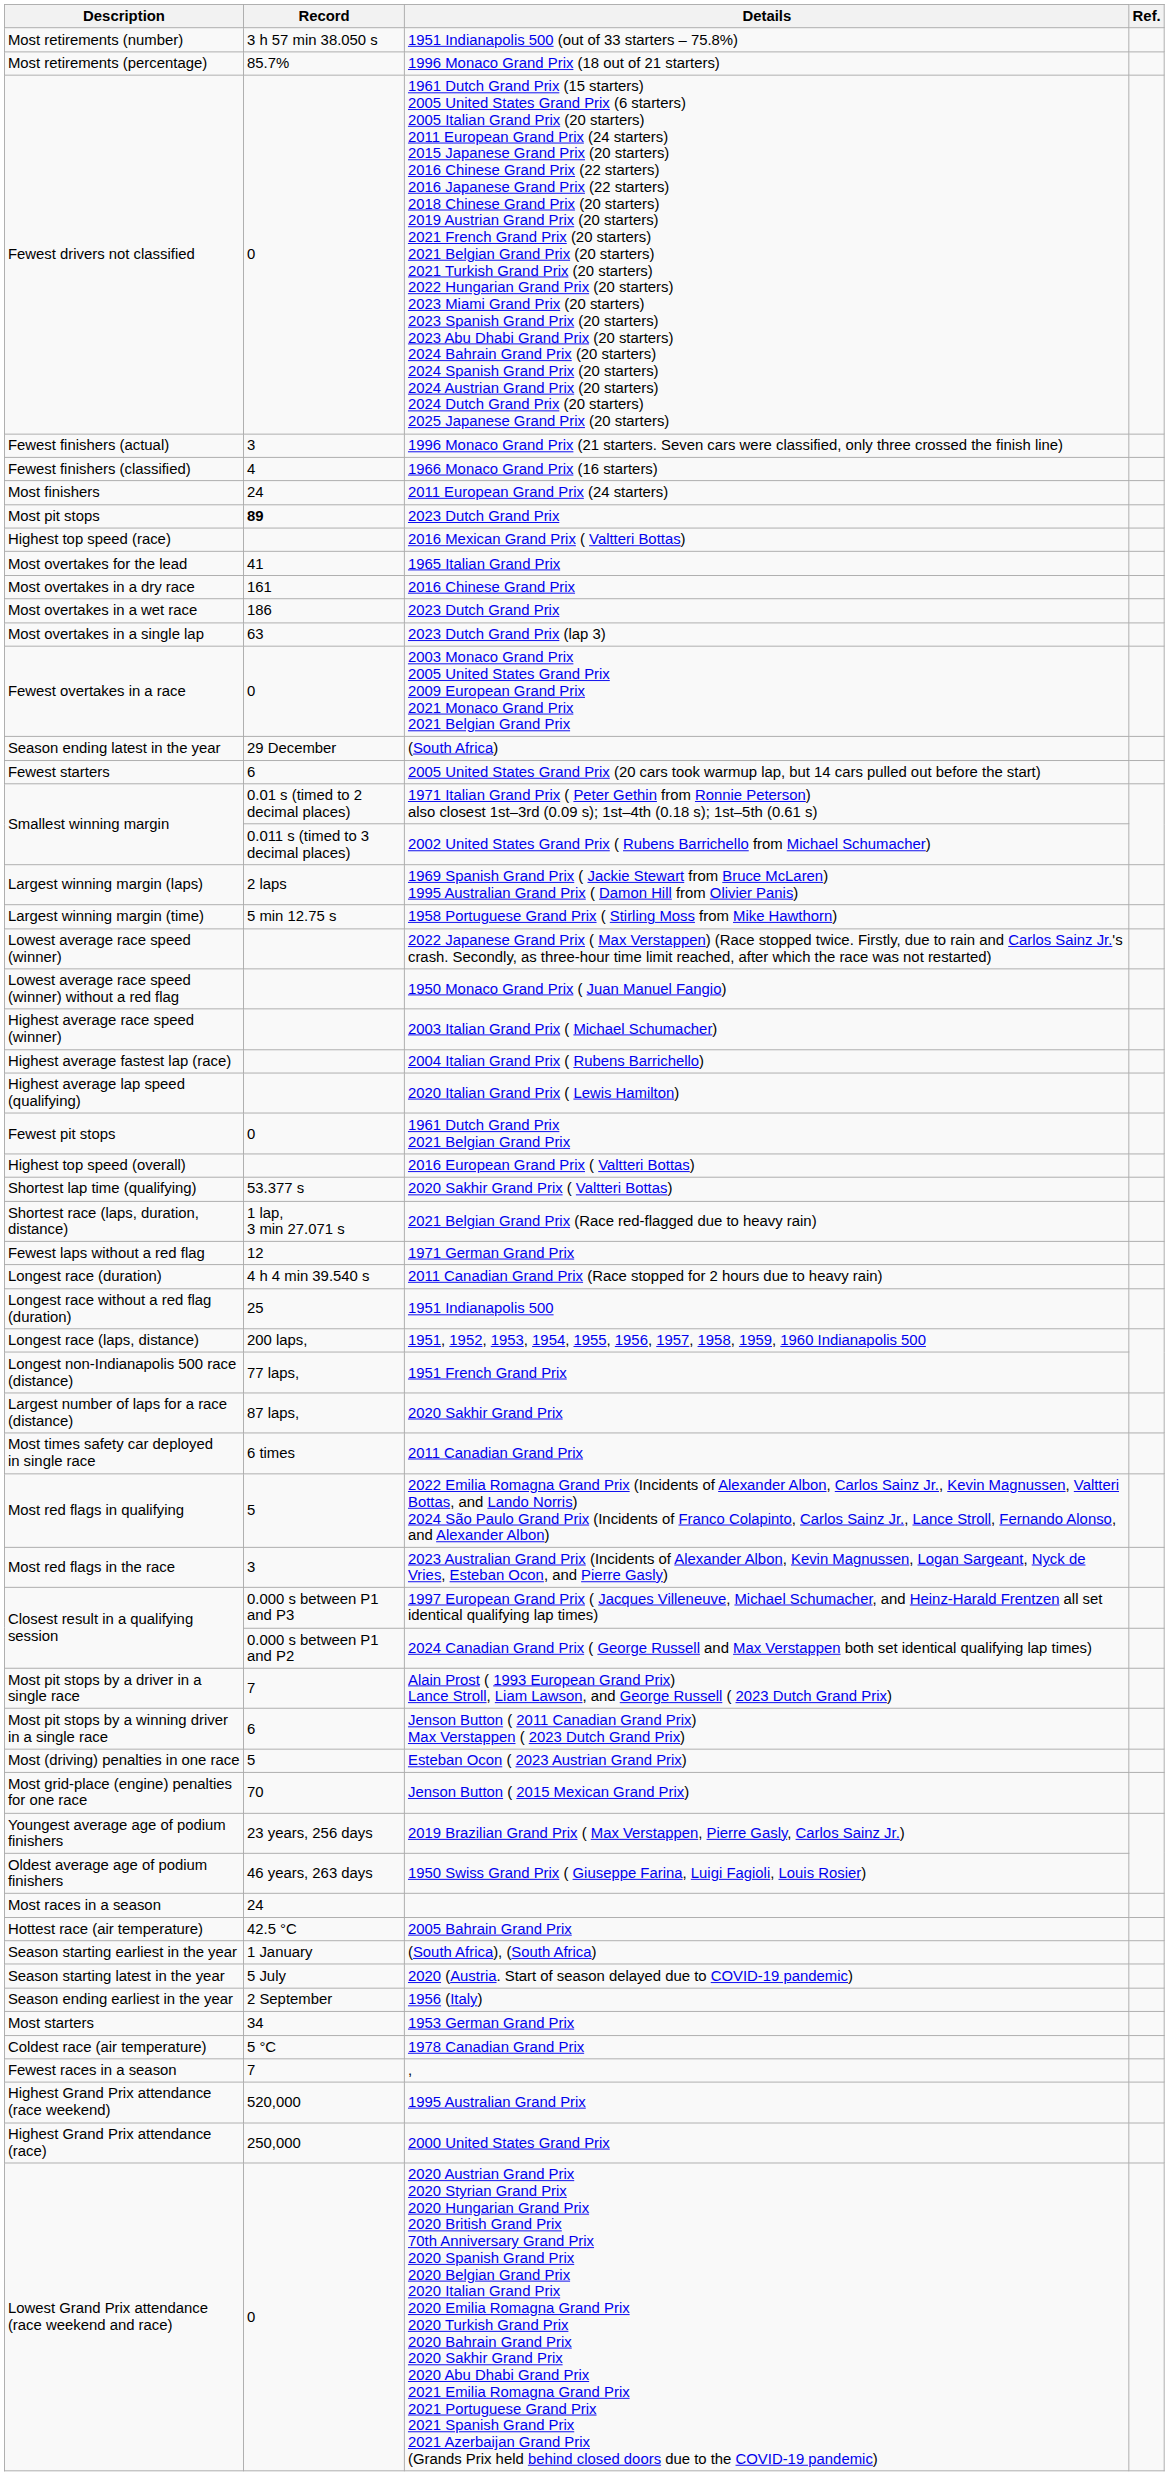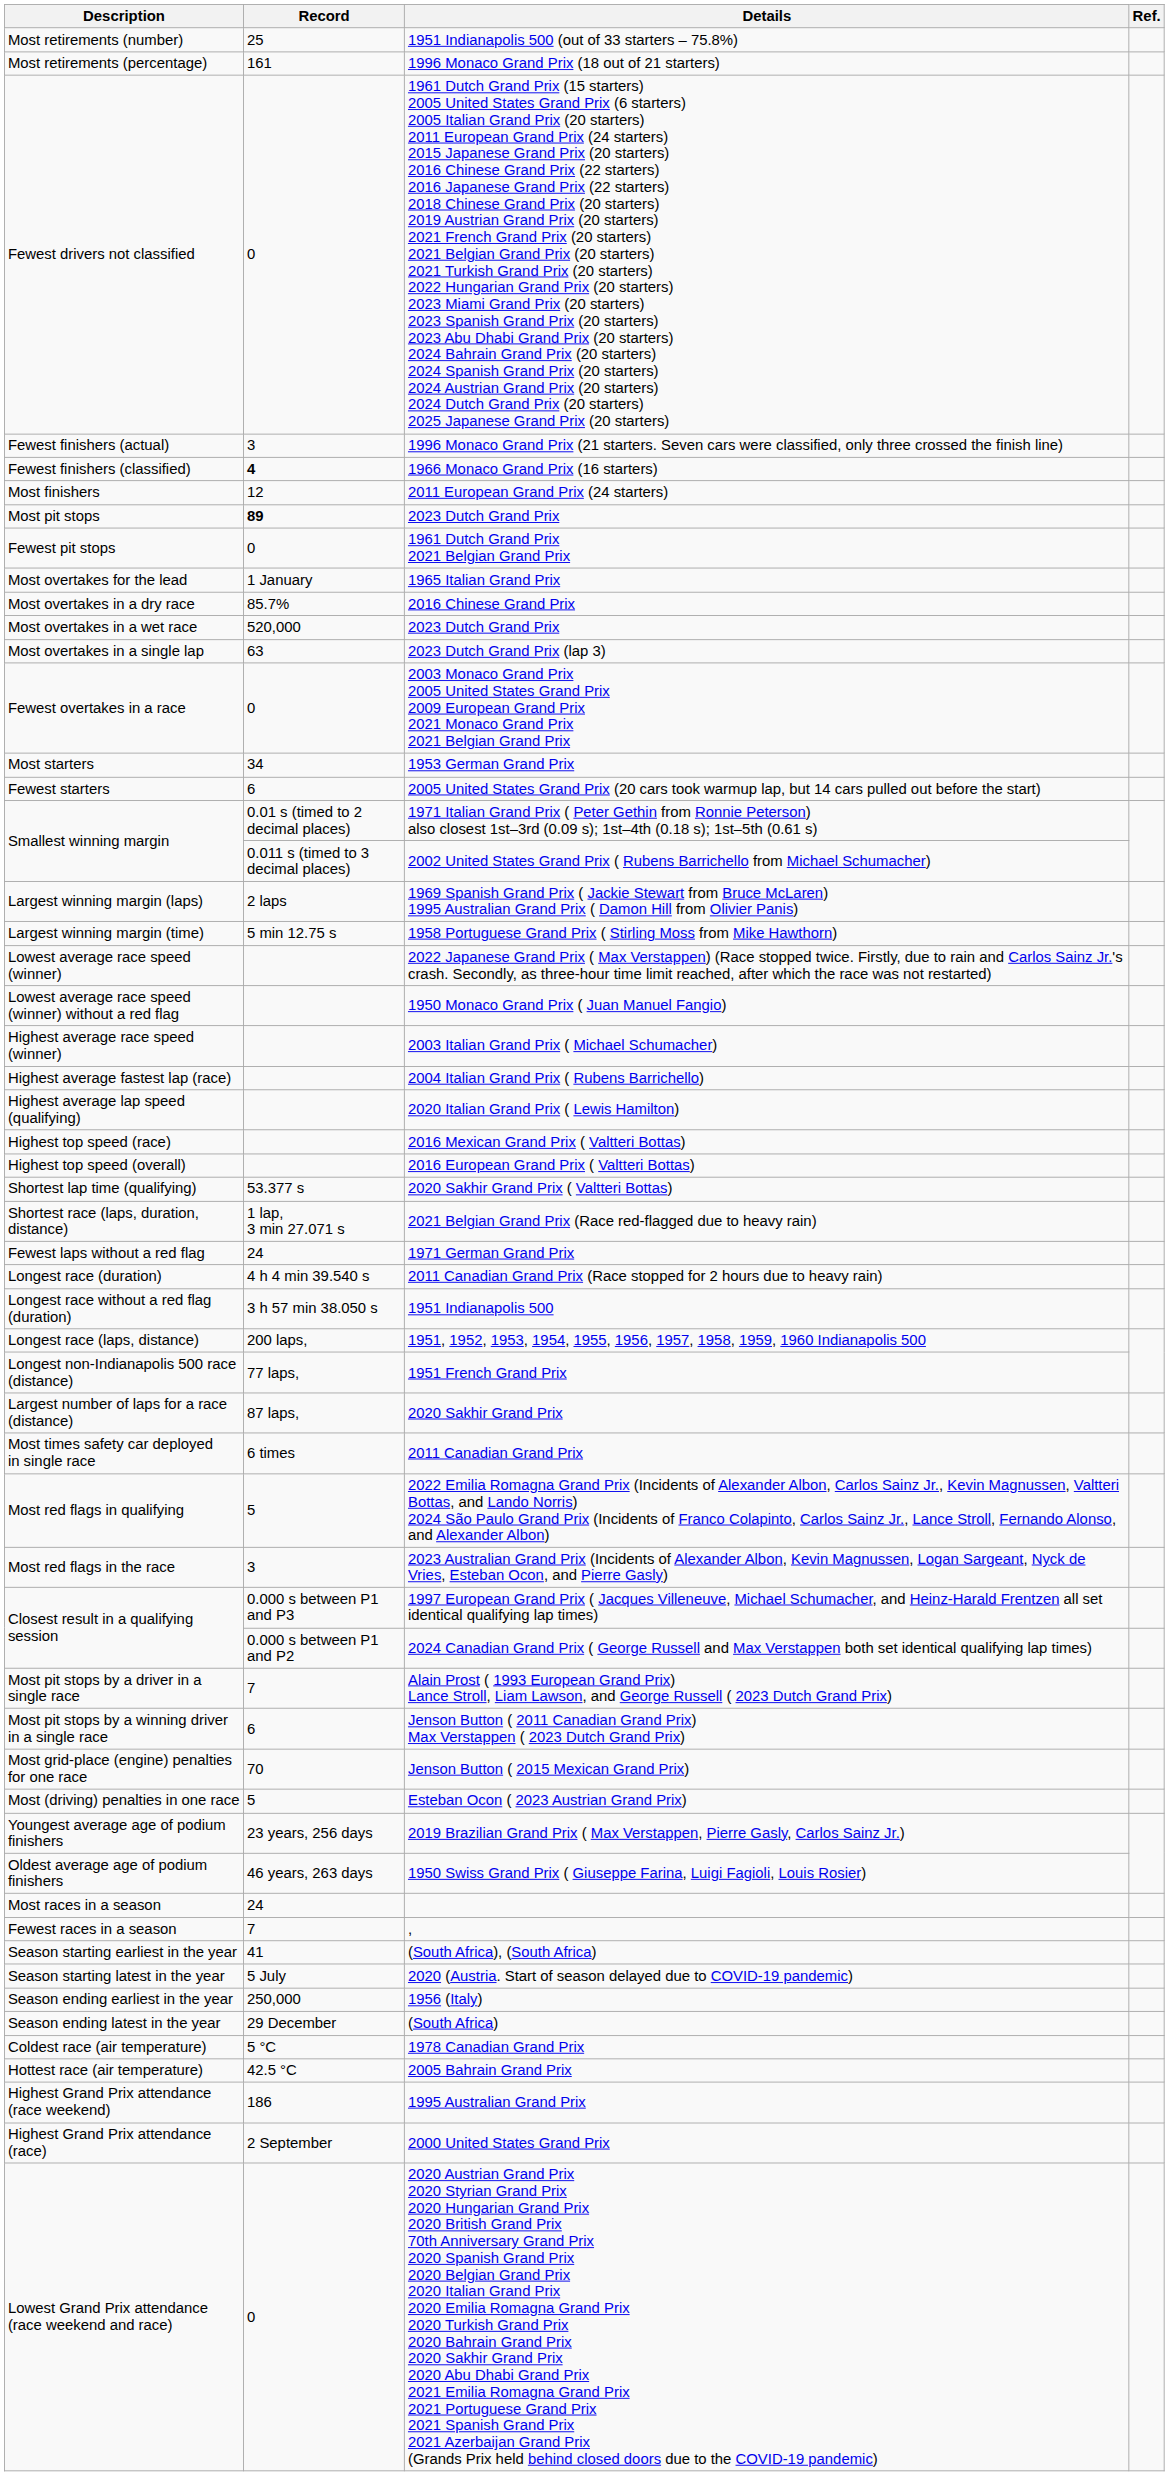1951 Indianapolis 500 (out of 33 starters – 75.8%) | Record: 3 h 57 min 38.050 s -> 25
1996 Monaco Grand Prix (18 out of 21 starters) | Record: 85.7% -> 161
1966 Monaco Grand Prix (16 starters) | Record: normal -> bold
2011 European Grand Prix (24 starters) | Record: 24 -> 12
rows swapped: 1961 Dutch Grand Prix 2021 Belgian Grand Prix <-> 2016 Mexican Grand Prix ( Valtteri Bottas)
1965 Italian Grand Prix | Record: 41 -> 1 January
2016 Chinese Grand Prix | Record: 161 -> 85.7%
Most overtakes in a wet race / 2023 Dutch Grand Prix | Record: 186 -> 520,000
rows swapped: 1953 German Grand Prix <-> (South Africa)
1971 German Grand Prix | Record: 12 -> 24
1951 Indianapolis 500 | Record: 25 -> 3 h 57 min 38.050 s
rows swapped: Esteban Ocon ( 2023 Austrian Grand Prix) <-> Jenson Button ( 2015 Mexican Grand Prix)
rows swapped: , <-> 2005 Bahrain Grand Prix
(South Africa), (South Africa) | Record: 1 January -> 41
1956 (Italy) | Record: 2 September -> 250,000
1995 Australian Grand Prix | Record: 520,000 -> 186
2000 United States Grand Prix | Record: 250,000 -> 2 September
